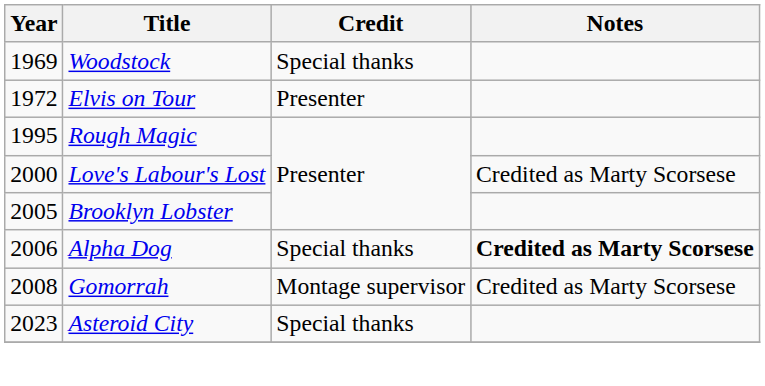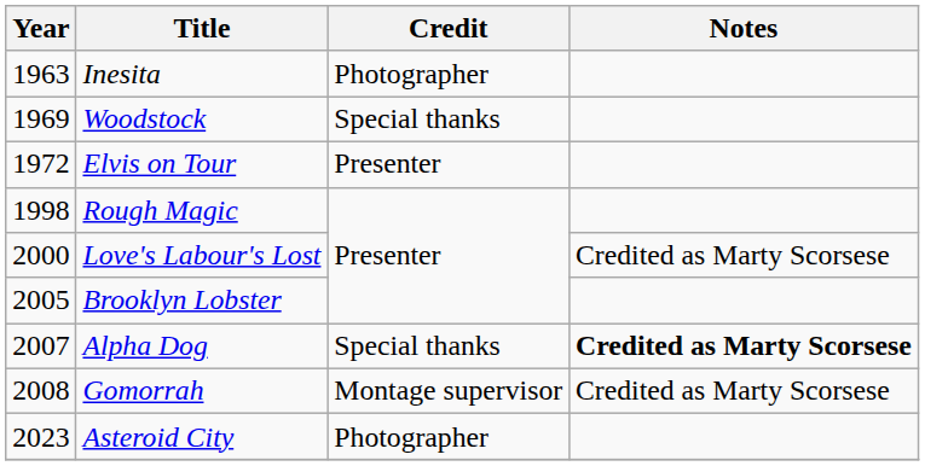+ row: 1963 | Inesita | Photographer
Rough Magic | Year: 1995 -> 1998
Alpha Dog | Year: 2006 -> 2007
Asteroid City | Credit: Special thanks -> Photographer
